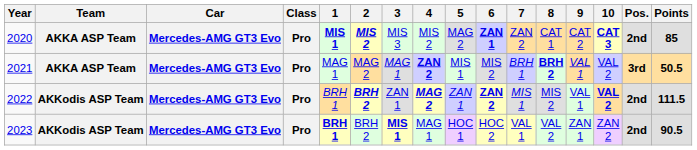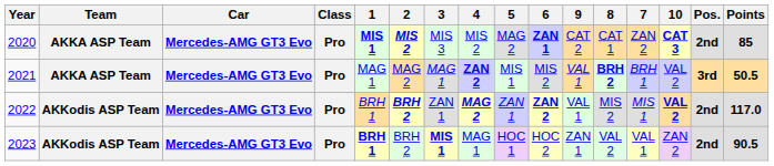columns swapped: 7 <-> 9
2022 | Points: 111.5 -> 117.0
